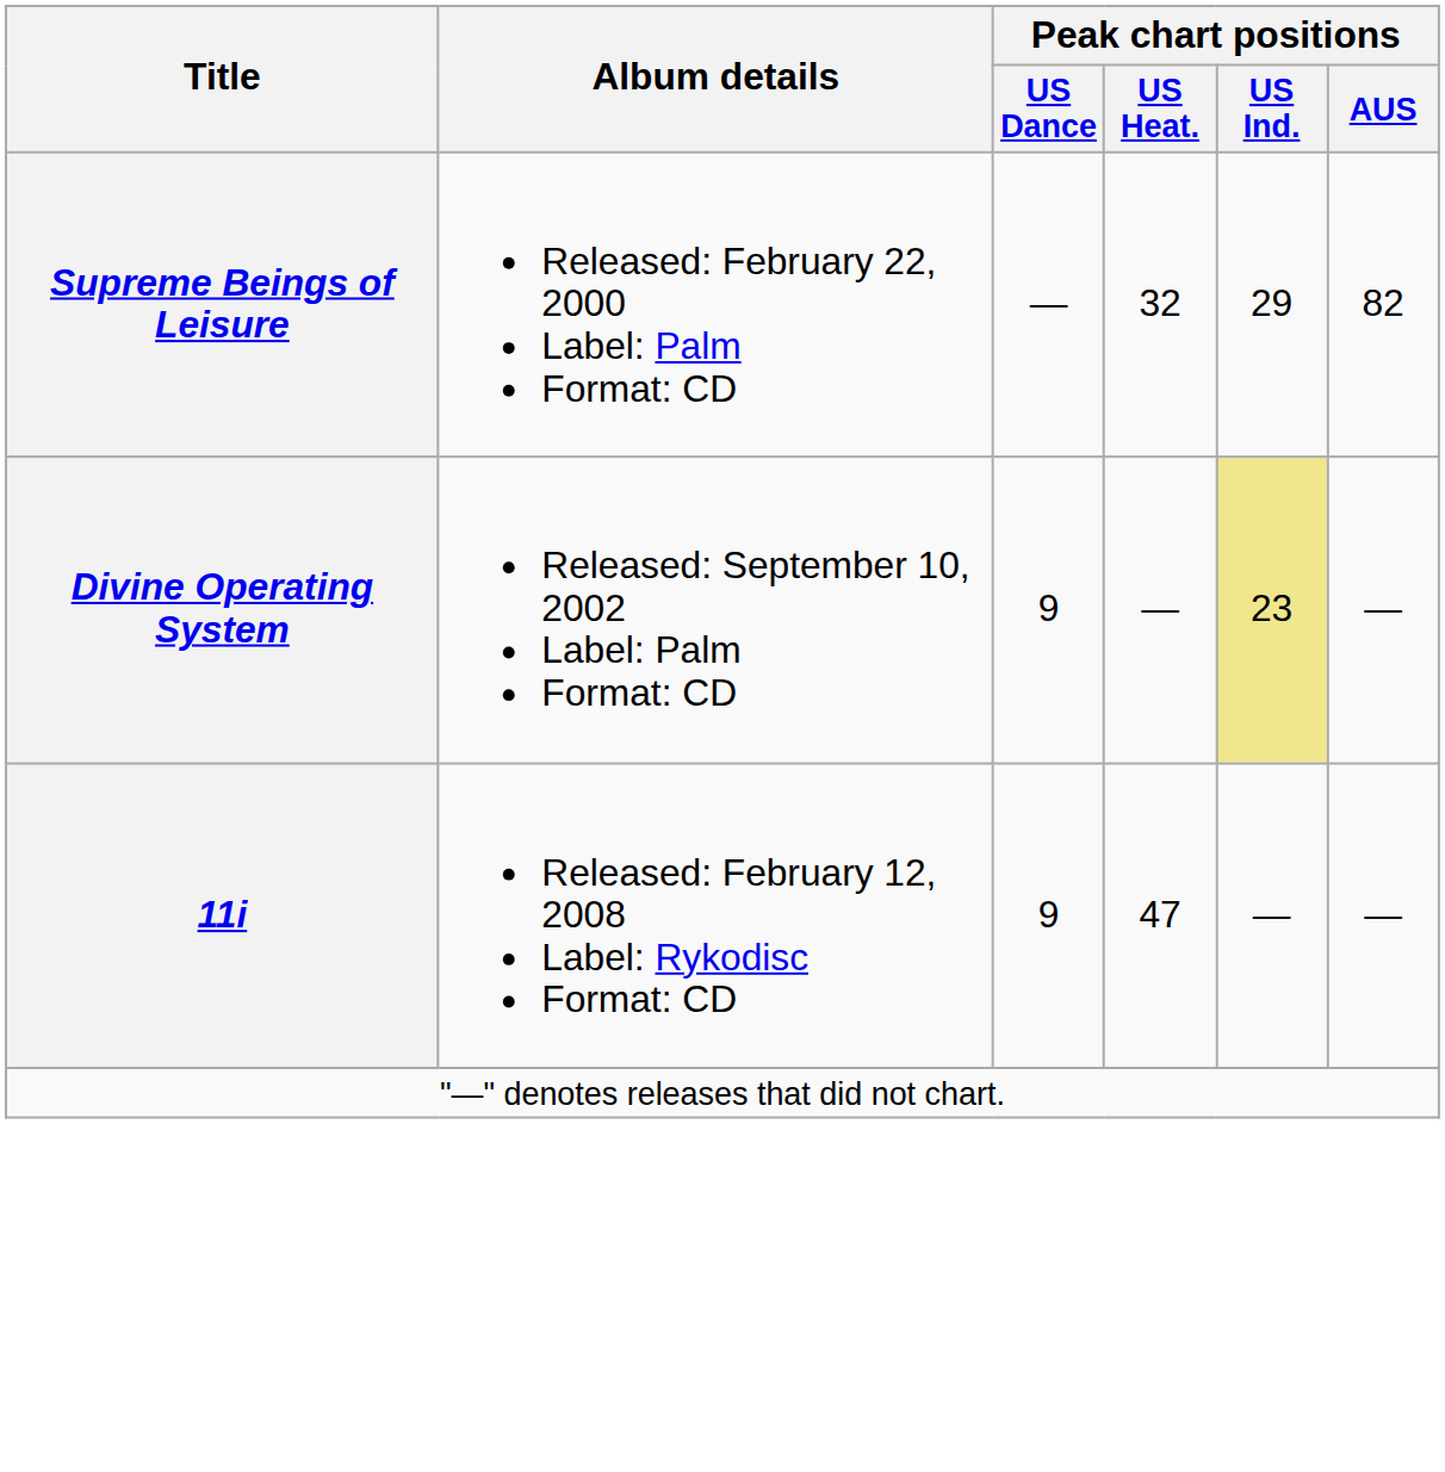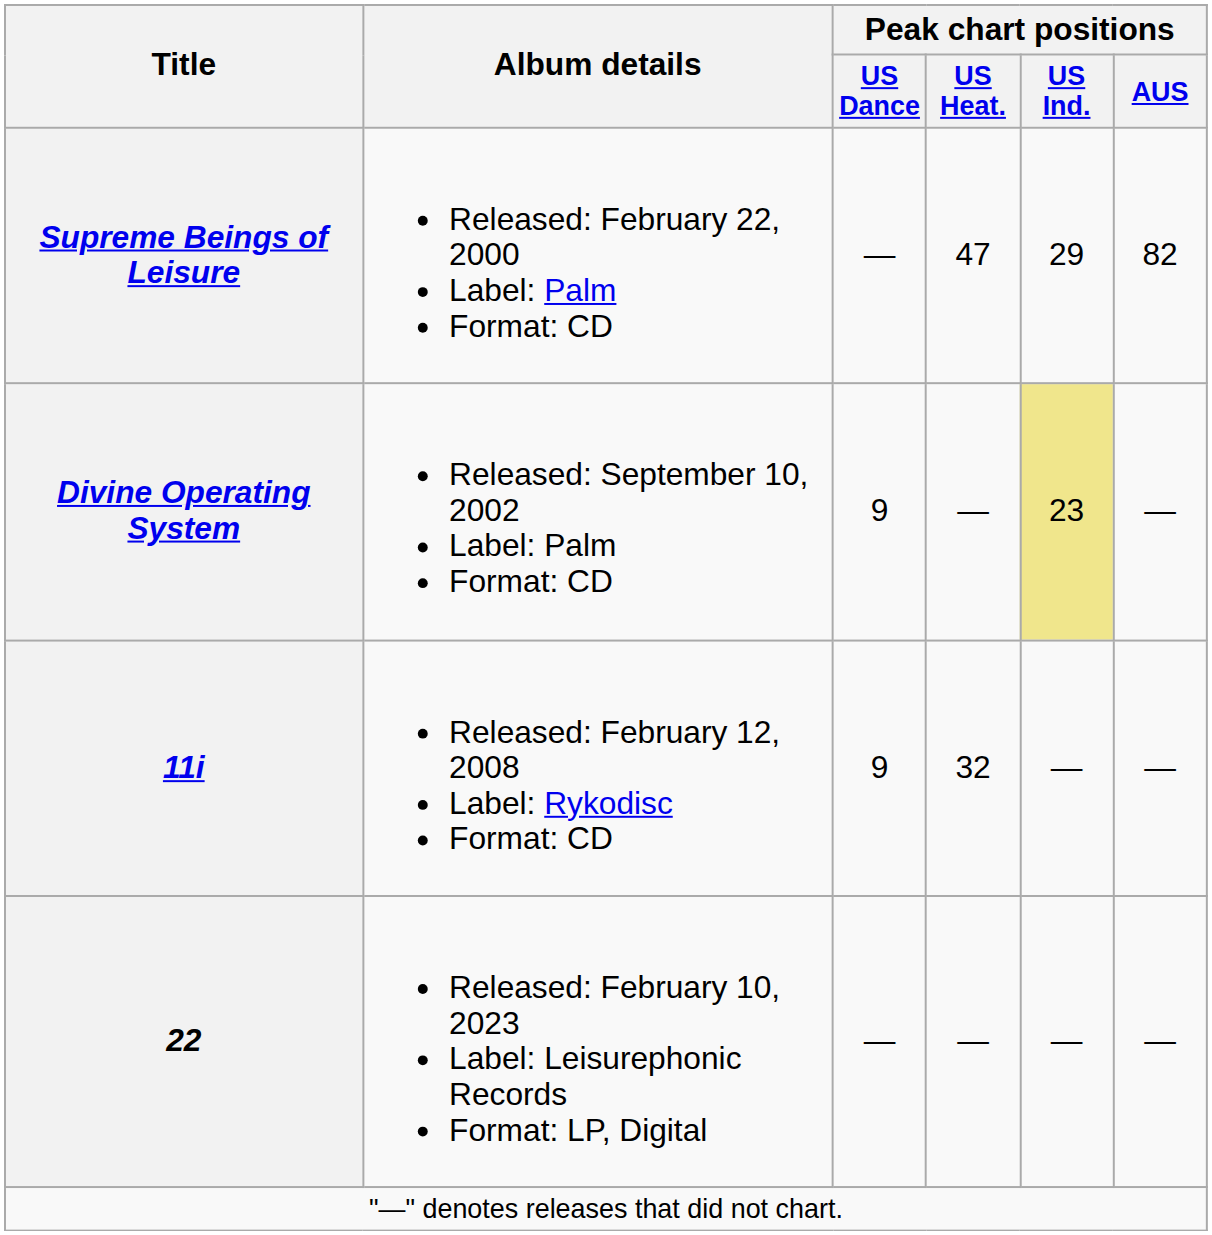Supreme Beings of Leisure | Peak chart positions / US Heat.: 32 -> 47
11i | Peak chart positions / US Heat.: 47 -> 32
+ row: 22 | Released: February 10, 2023 Label: Leisurephonic Records Format: LP, Digital | — | — | — | —
